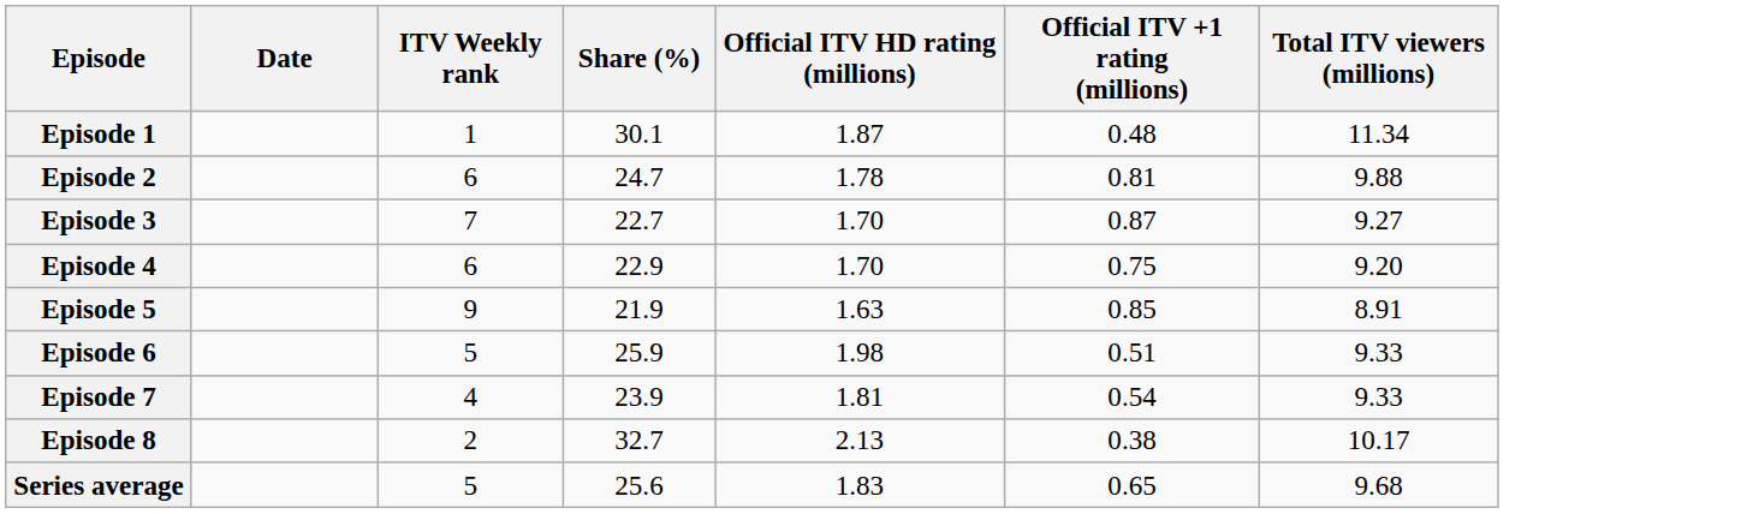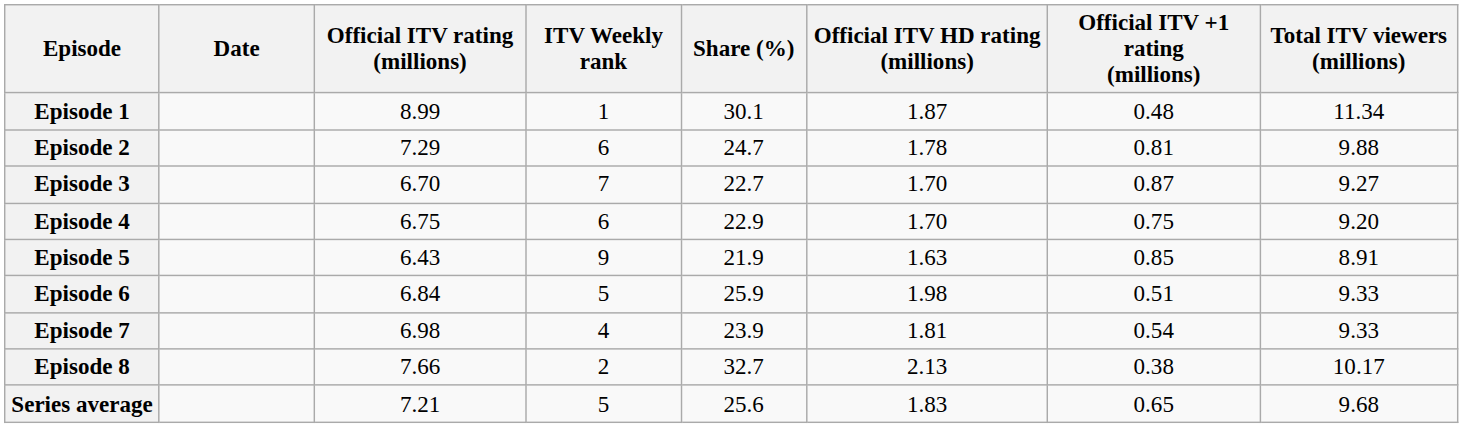+ column: Official ITV rating (millions) | 8.99 | 7.29 | 6.70 | 6.75 | 6.43 | 6.84 | 6.98 | 7.66 | 7.21
